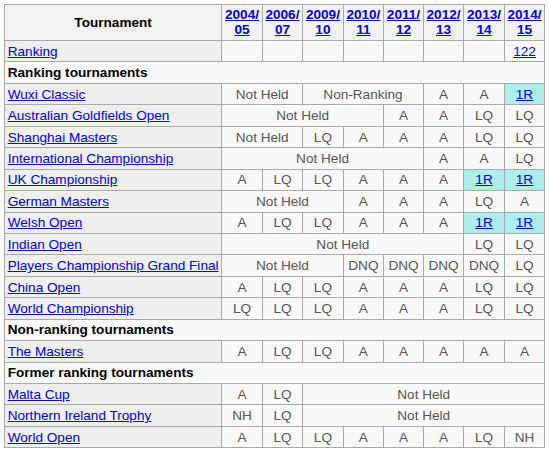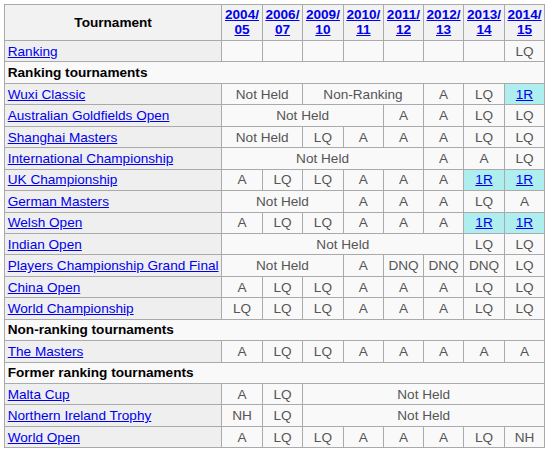Ranking | 2014/ 15: 122 -> LQ
Wuxi Classic | 2013/ 14: A -> LQ
Players Championship Grand Final | 2010/ 11: DNQ -> A
